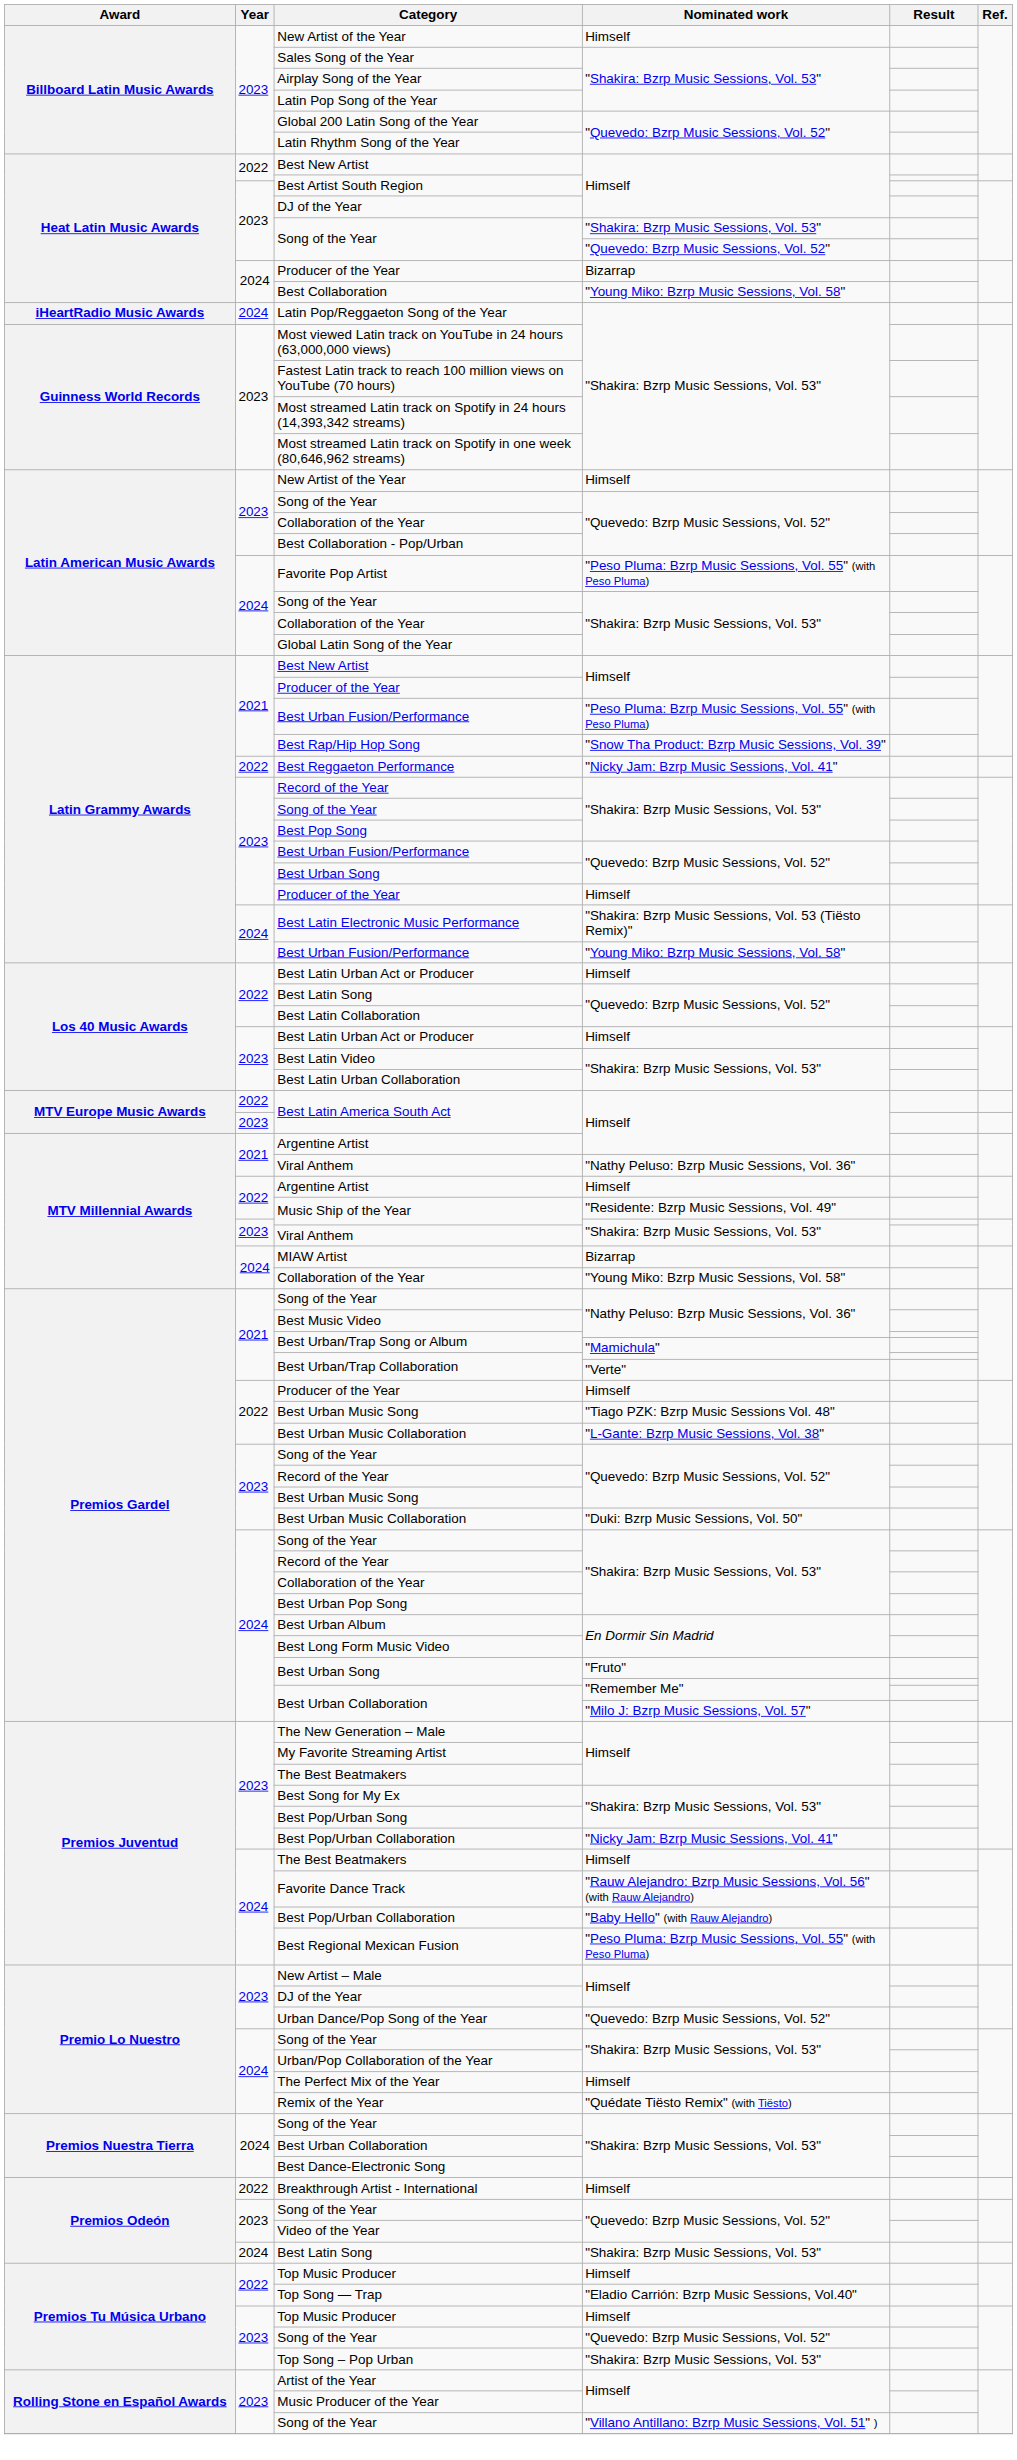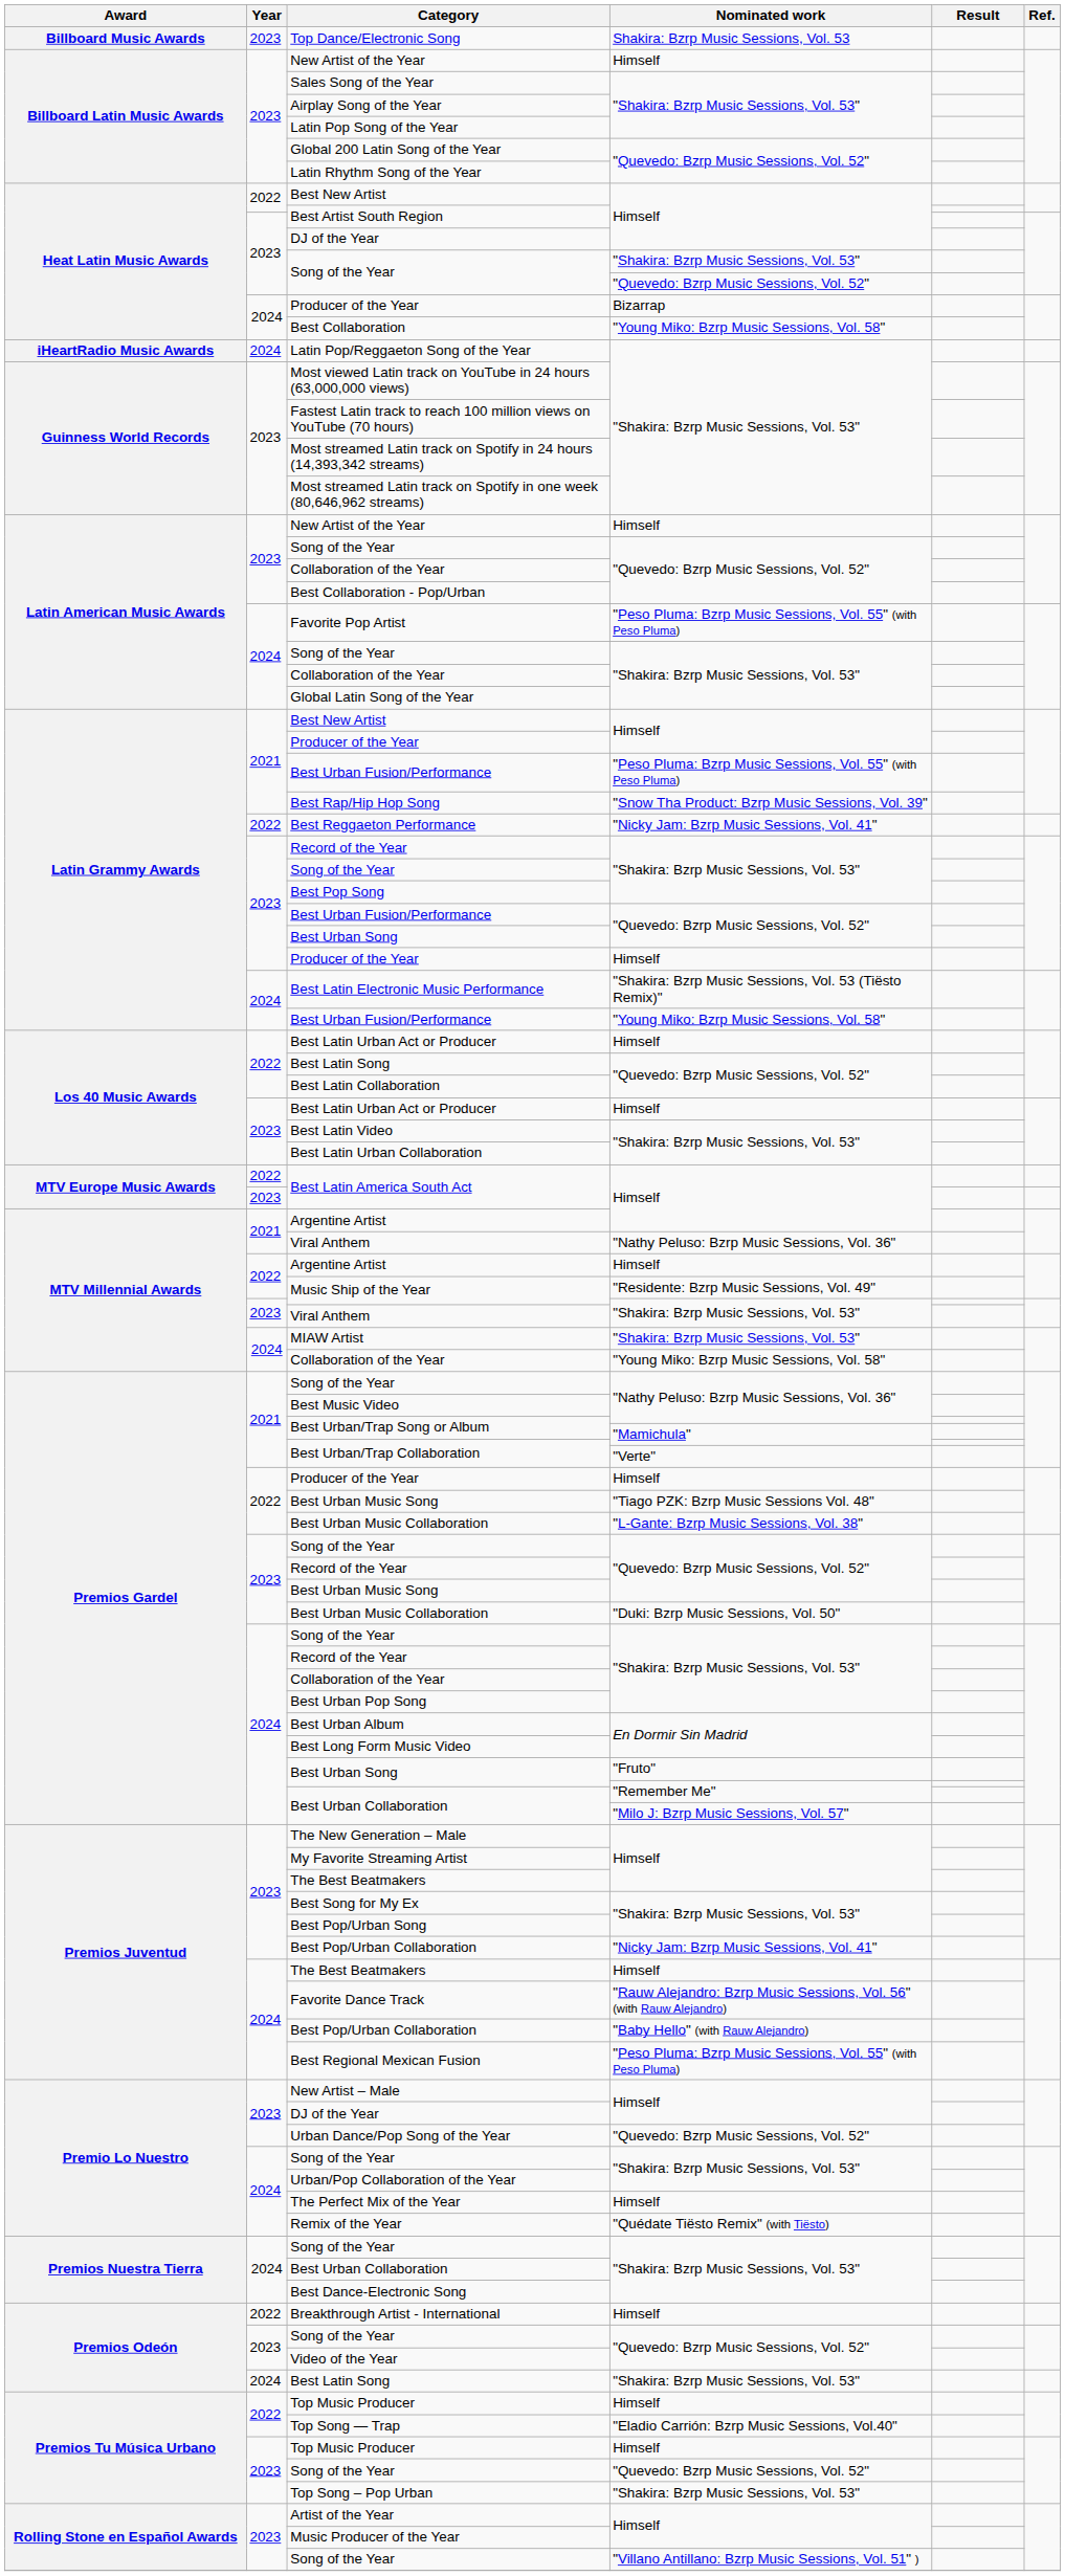+ row: Billboard Music Awards | 2023 | Top Dance/Electronic Song | Shakira: Bzrp Music Sessions, Vol. 53
MIAW Artist | Nominated work: Bizarrap -> "Shakira: Bzrp Music Sessions, Vol. 53"
